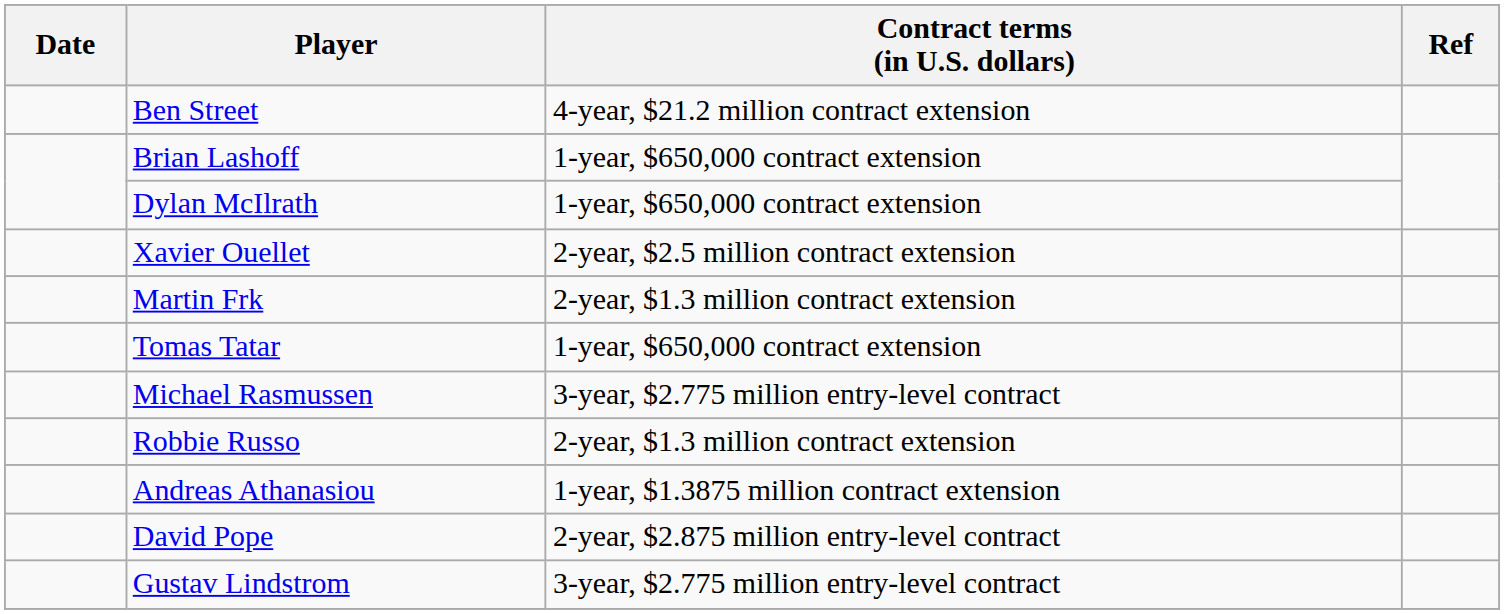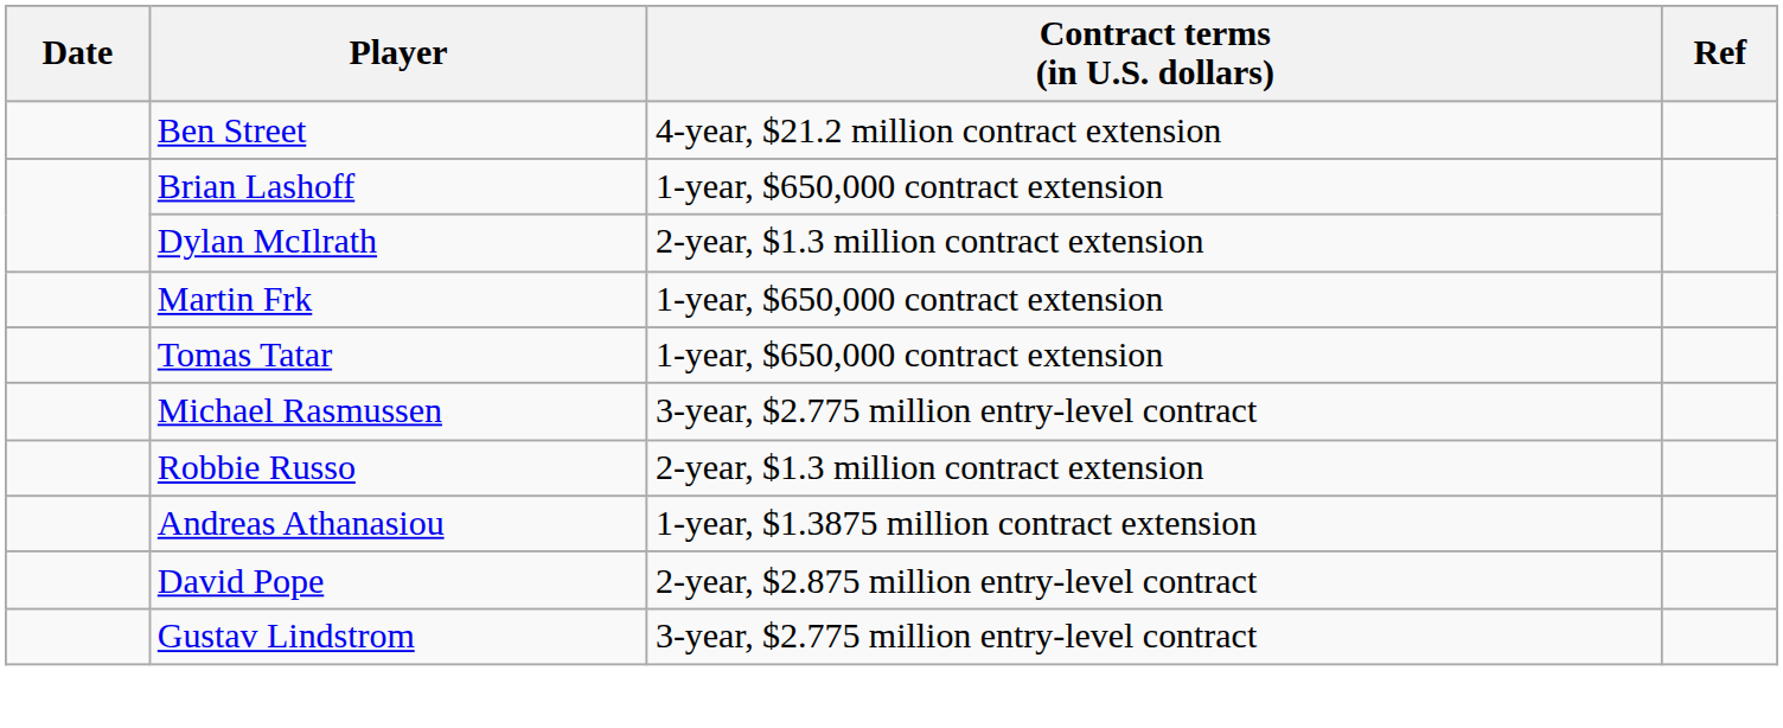Dylan McIlrath | Contract terms (in U.S. dollars): 1-year, $650,000 contract extension -> 2-year, $1.3 million contract extension
- row: Xavier Ouellet | 2-year, $2.5 million contract extension
Martin Frk | Contract terms (in U.S. dollars): 2-year, $1.3 million contract extension -> 1-year, $650,000 contract extension
